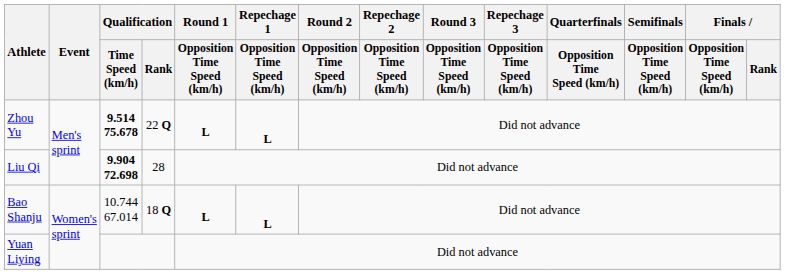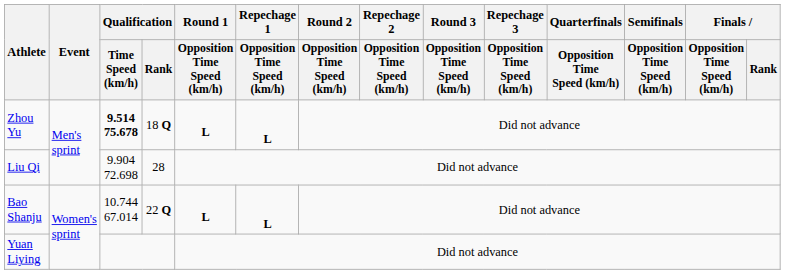Zhou Yu | Qualification / Rank: 22 Q -> 18 Q
Liu Qi | Qualification / Time Speed (km/h): bold -> normal
Bao Shanju | Qualification / Rank: 18 Q -> 22 Q
